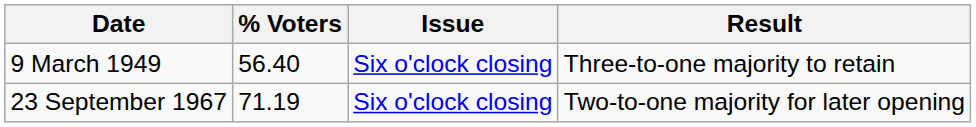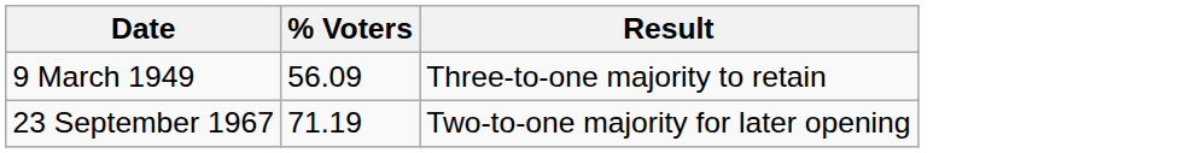- column: Issue | Six o'clock closing | Six o'clock closing
9 March 1949 | % Voters: 56.40 -> 56.09
